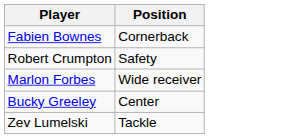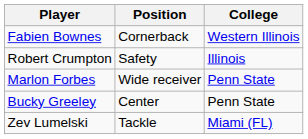+ column: College | Western Illinois | Illinois | Penn State | Penn State | Miami (FL)
